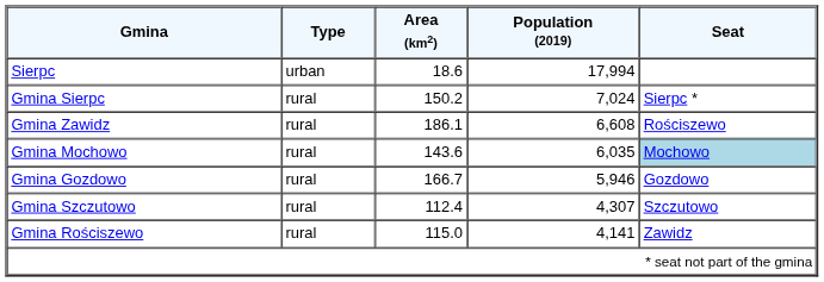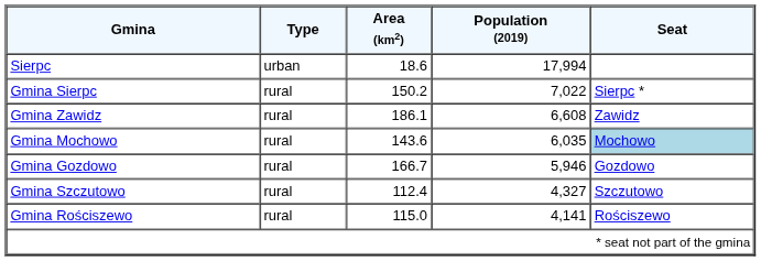Gmina Sierpc | Population (2019): 7,024 -> 7,022
Gmina Zawidz | Seat: Rościszewo -> Zawidz
Gmina Szczutowo | Population (2019): 4,307 -> 4,327
Gmina Rościszewo | Seat: Zawidz -> Rościszewo
